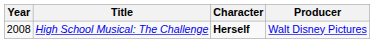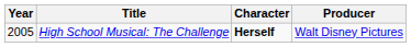High School Musical: The Challenge | Year: 2008 -> 2005
